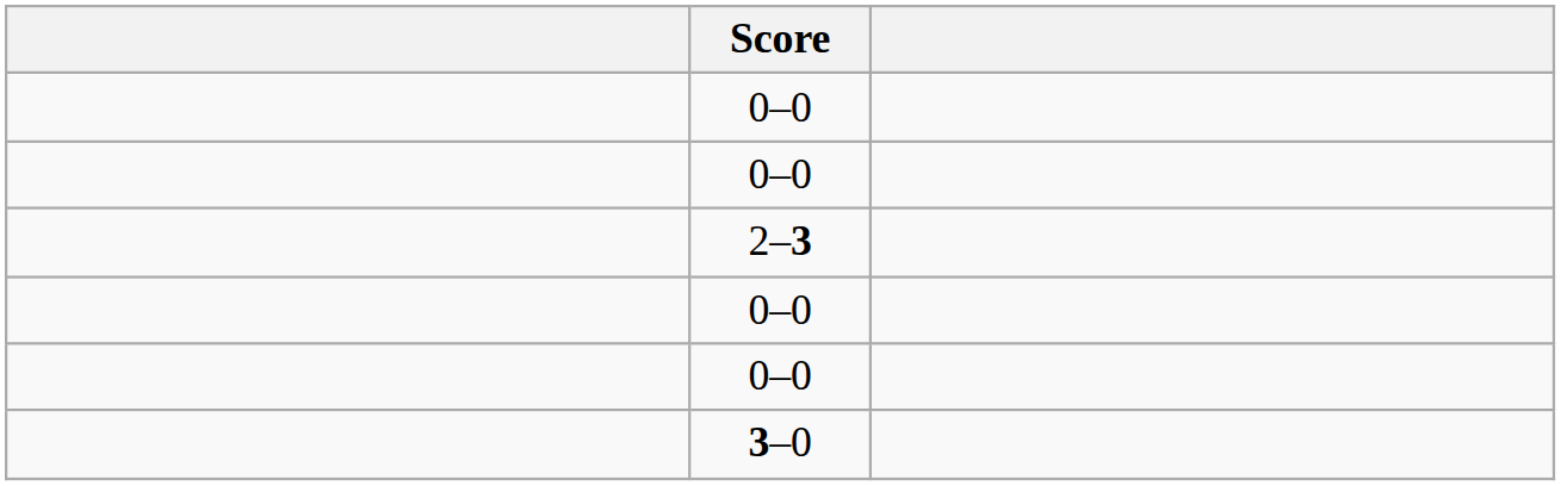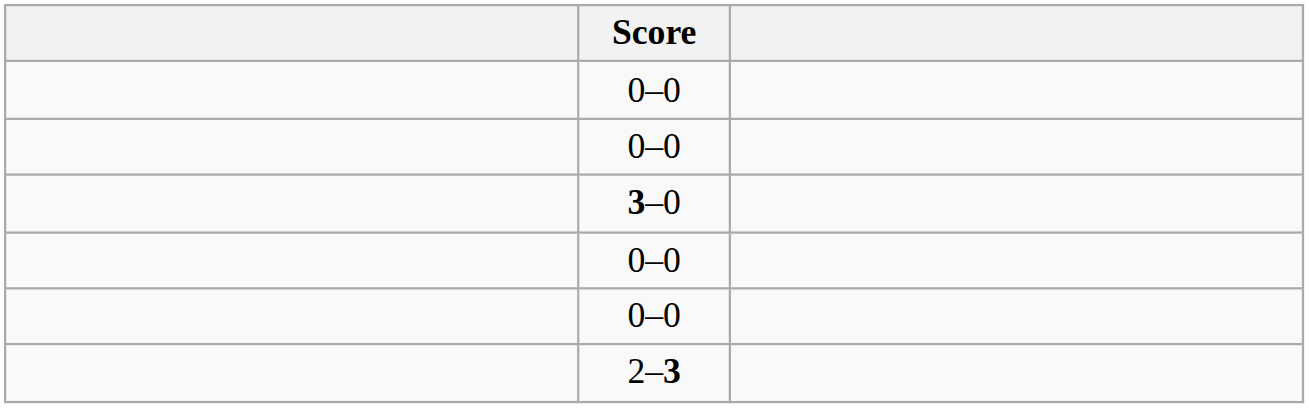rows swapped: 2–3 <-> 3–0
